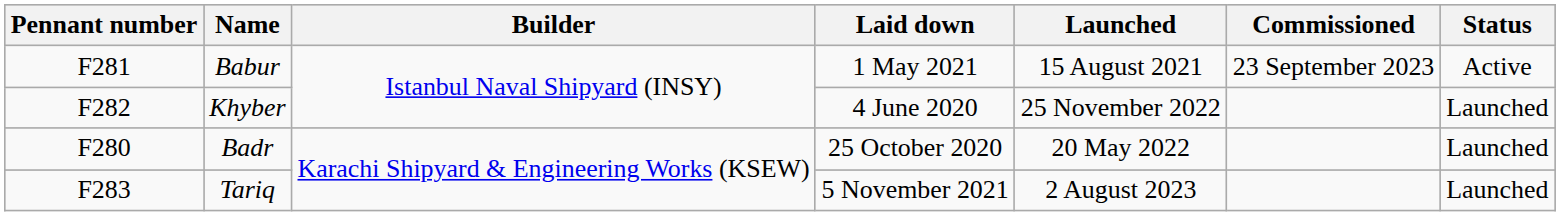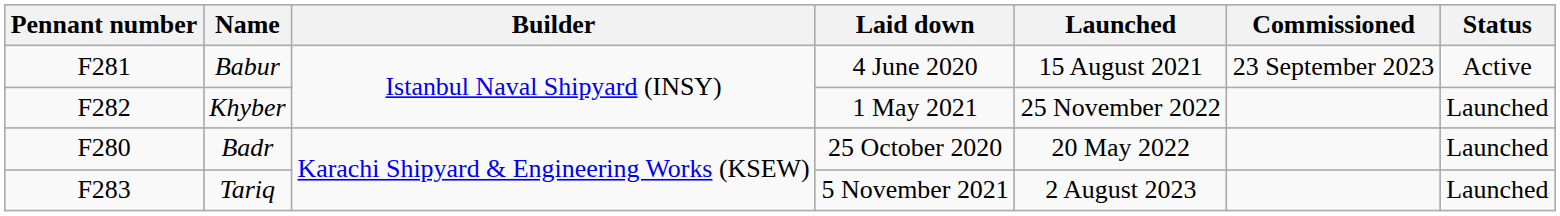Babur | Laid down: 1 May 2021 -> 4 June 2020
Khyber | Laid down: 4 June 2020 -> 1 May 2021
